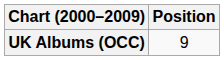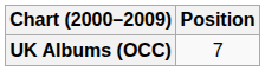UK Albums (OCC) | Position: 9 -> 7
